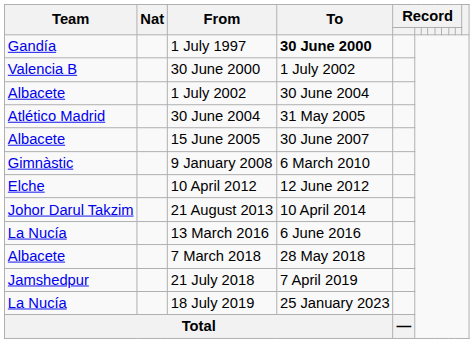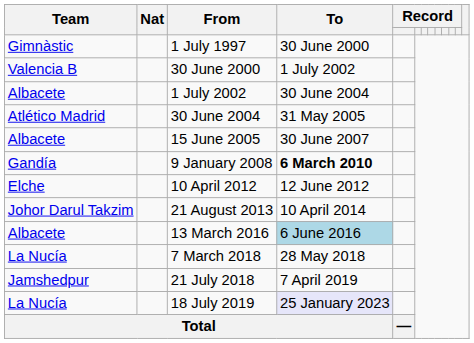1 July 1997 | Team: Gandía -> Gimnàstic
1 July 1997 | To: bold -> normal
9 January 2008 | Team: Gimnàstic -> Gandía
9 January 2008 | To: normal -> bold
13 March 2016 | Team: La Nucía -> Albacete
13 March 2016 | To: no background -> lightblue background
7 March 2018 | Team: Albacete -> La Nucía
18 July 2019 | To: no background -> lavender background
